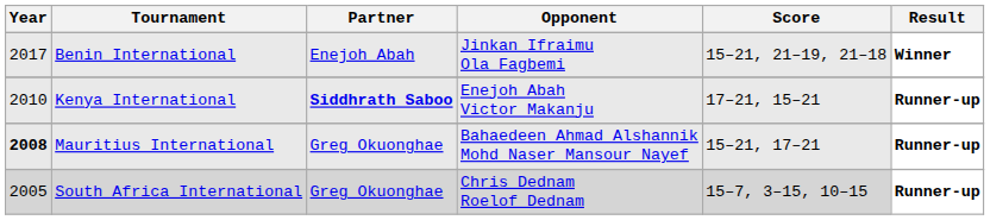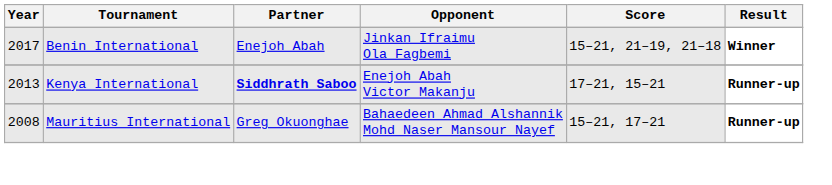Kenya International | Year: 2010 -> 2013
Mauritius International | Year: bold -> normal
- row: 2005 | South Africa International | Greg Okuonghae | Chris Dednam Roelof Dednam | 15–7, 3–15, 10–15 | Runner-up
